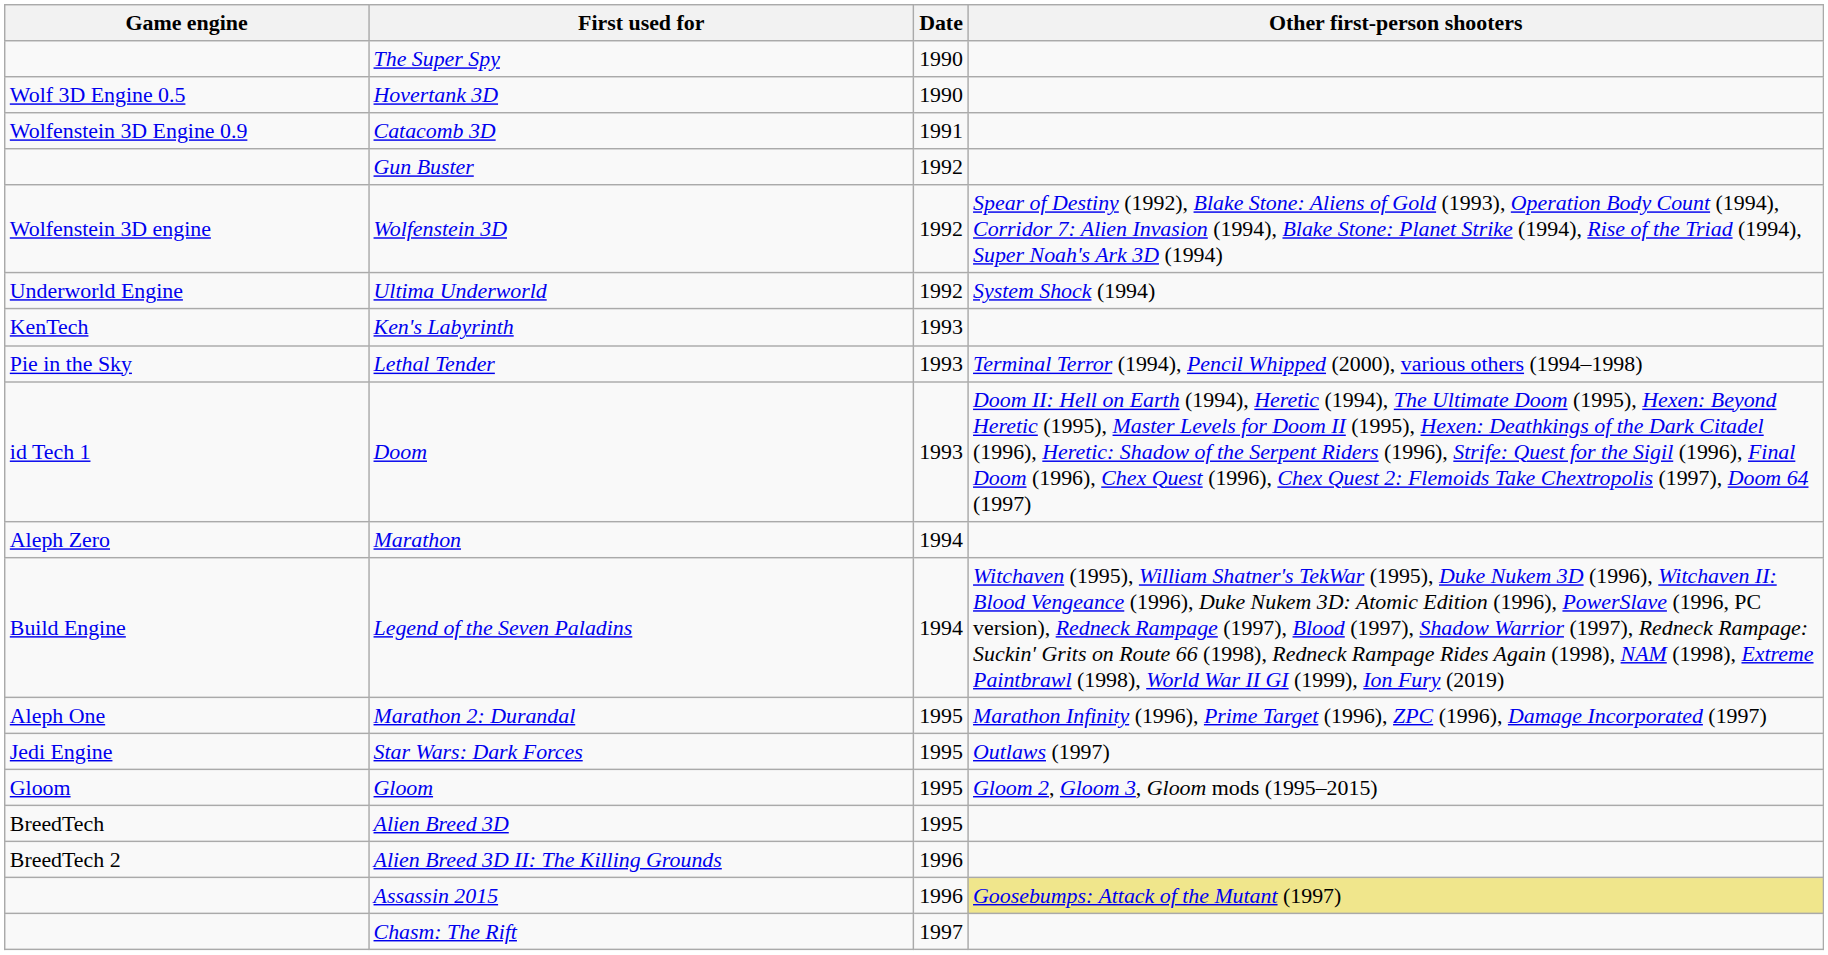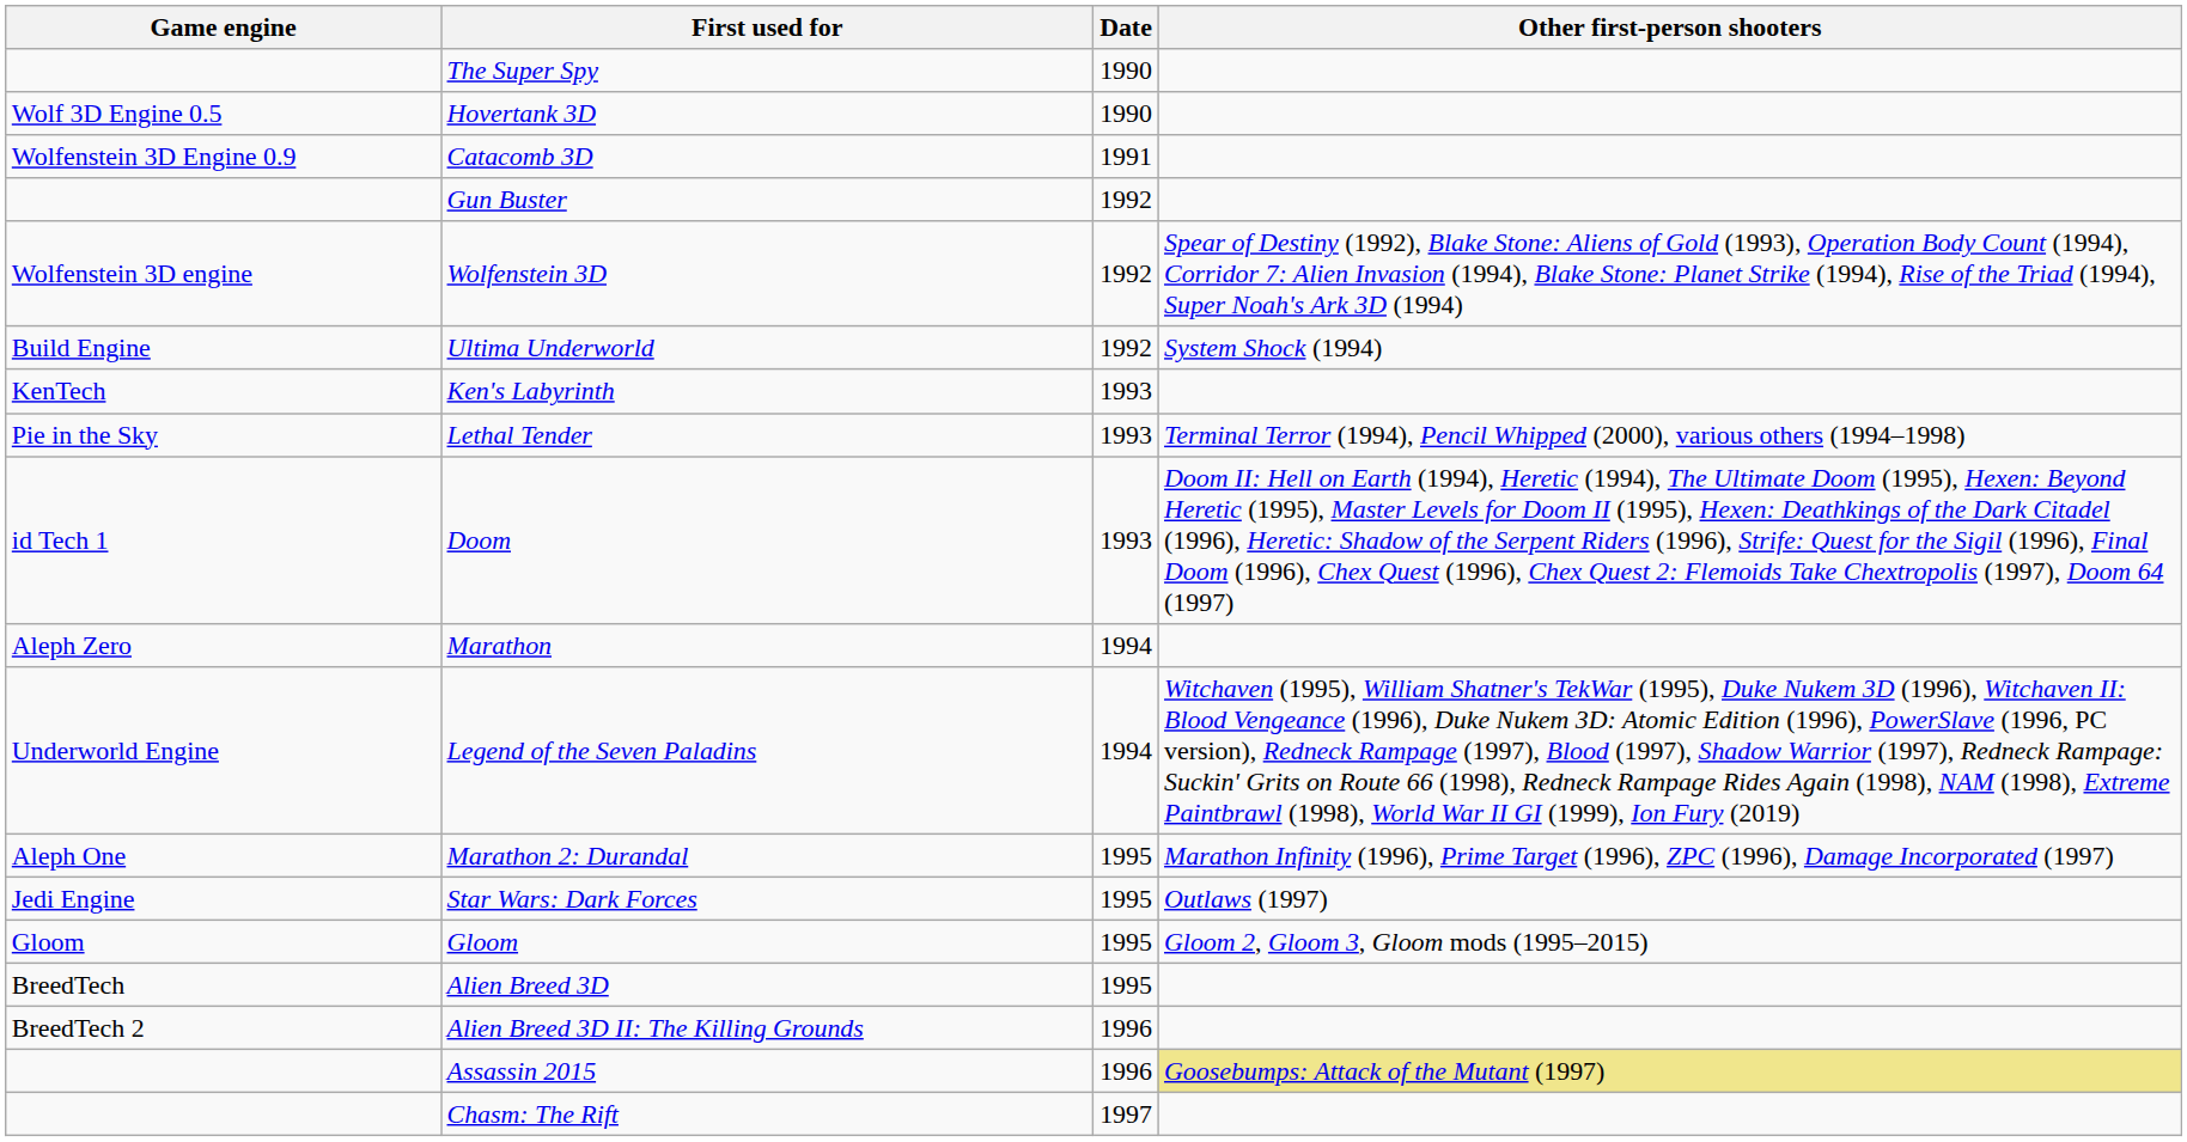Ultima Underworld | Game engine: Underworld Engine -> Build Engine
Legend of the Seven Paladins | Game engine: Build Engine -> Underworld Engine
